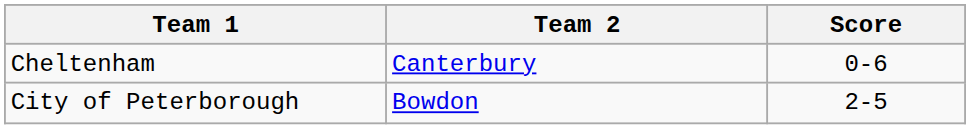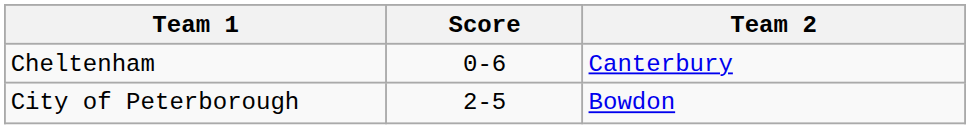columns swapped: Team 2 <-> Score
